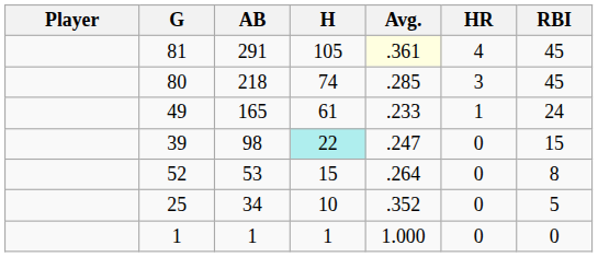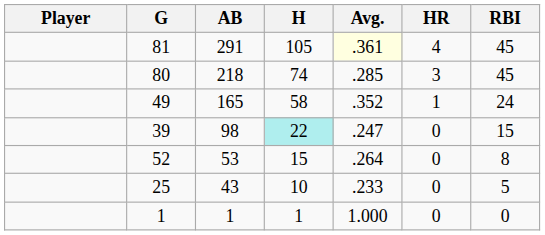49 | H: 61 -> 58
49 | Avg.: .233 -> .352
25 | AB: 34 -> 43
25 | Avg.: .352 -> .233
